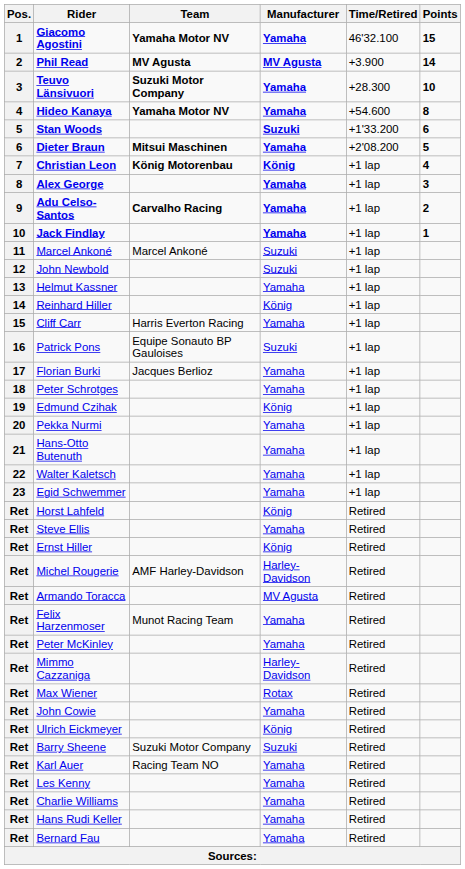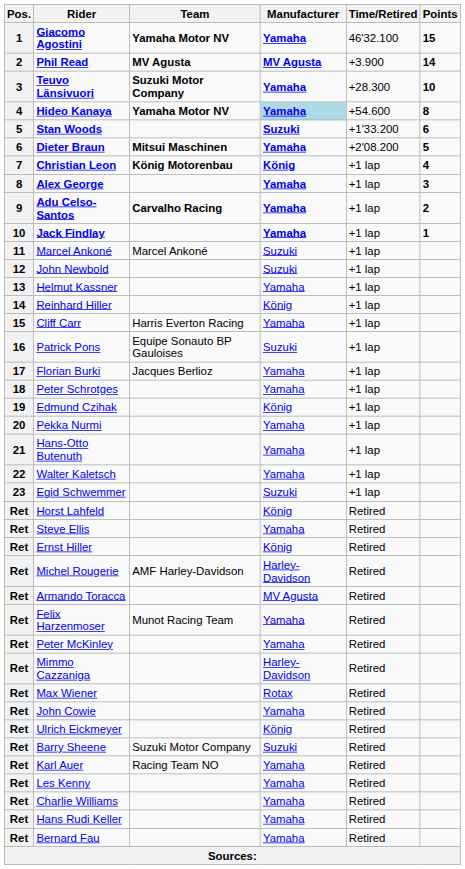Hideo Kanaya | Manufacturer: no background -> lightblue background
Egid Schwemmer | Manufacturer: Yamaha -> Suzuki
